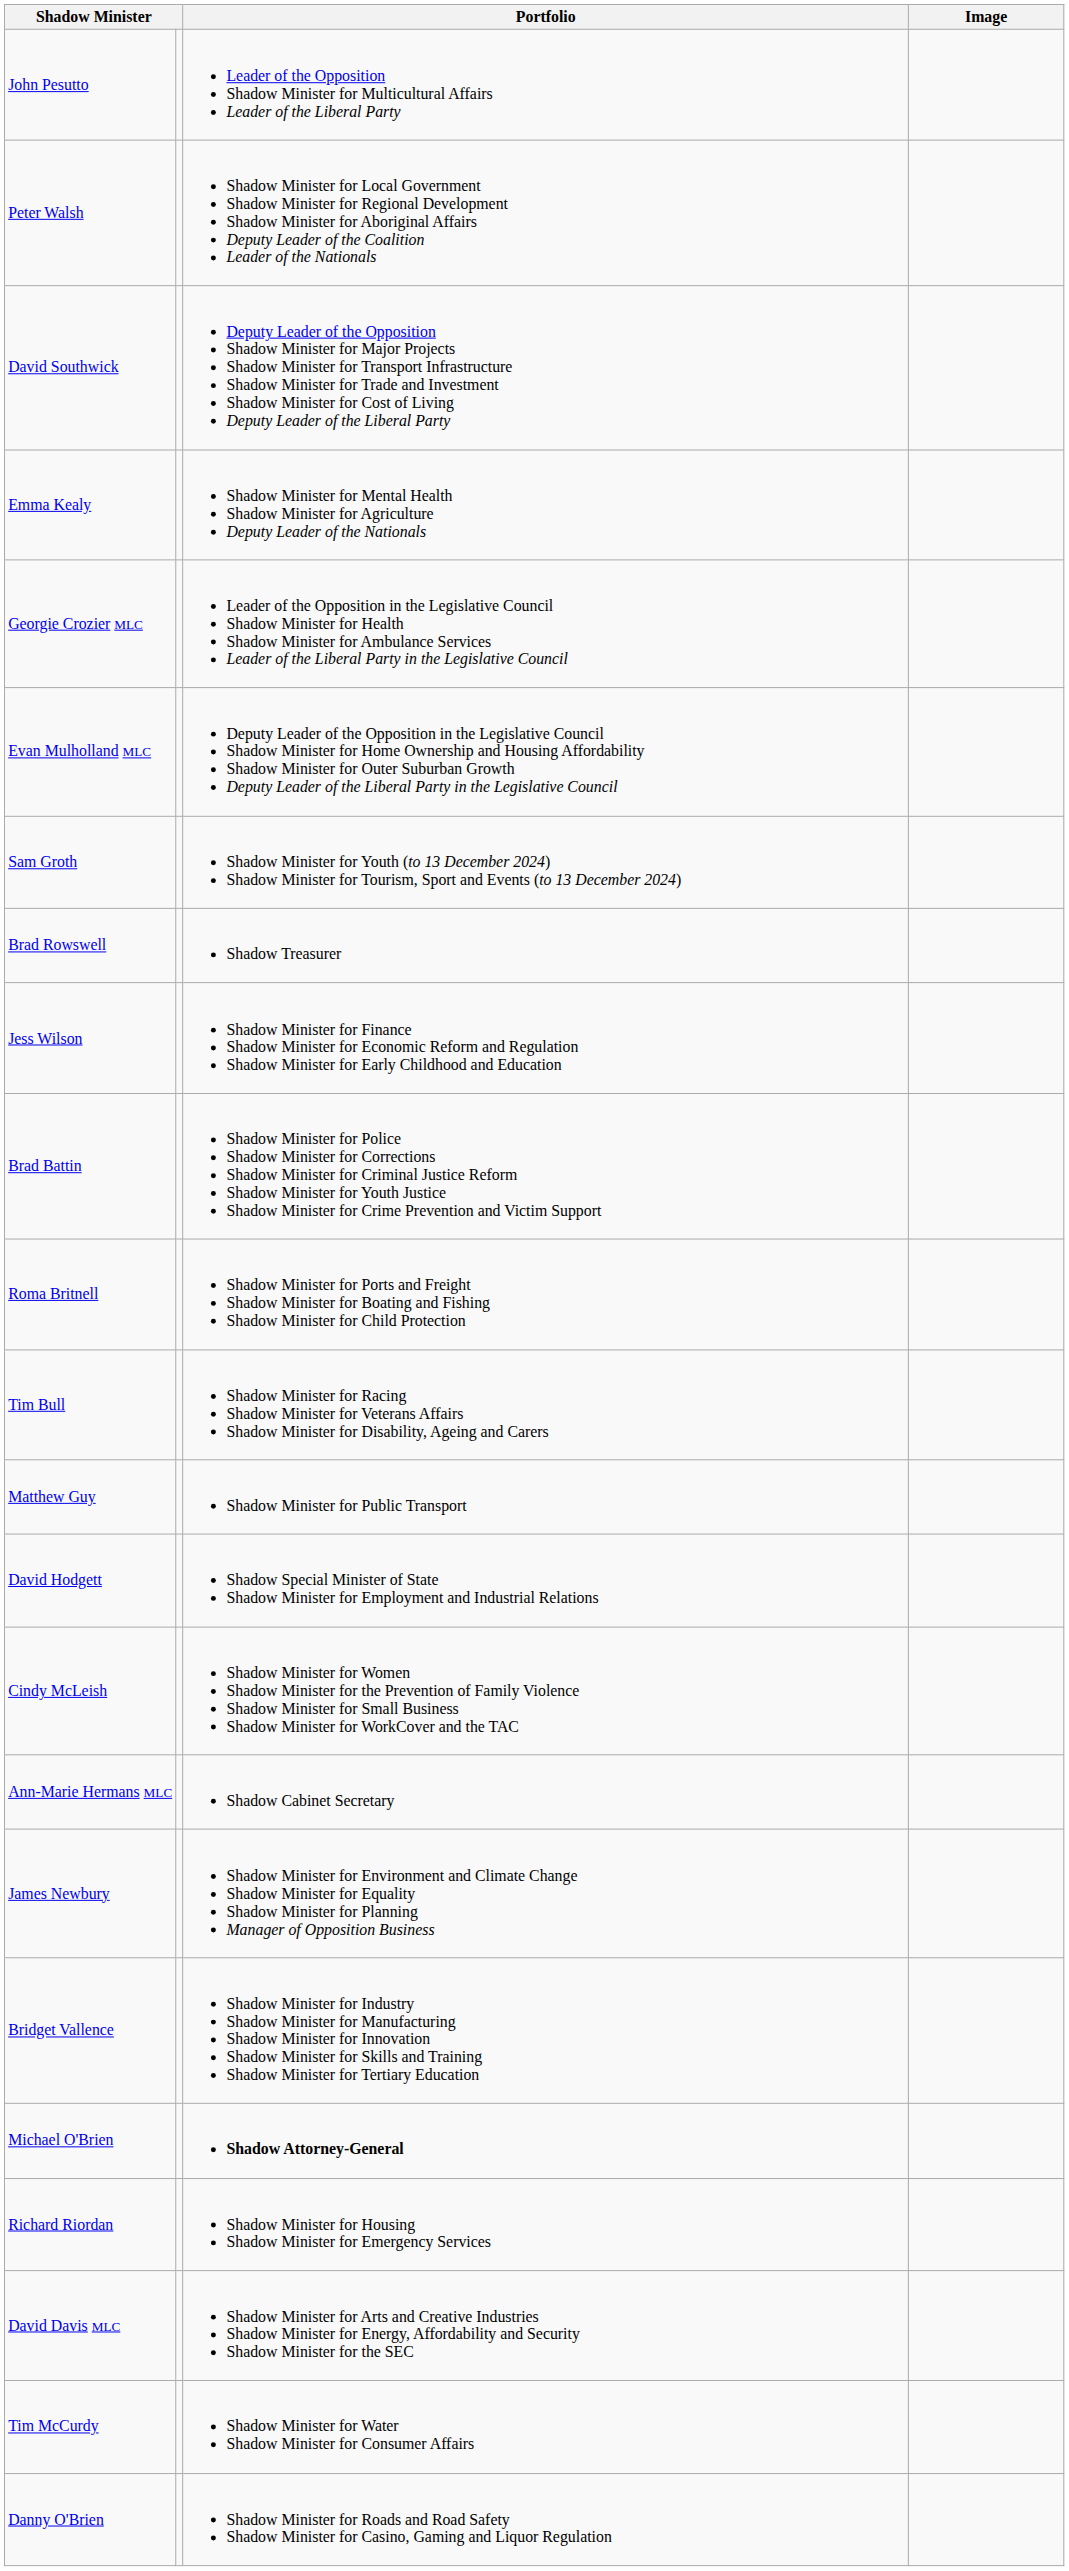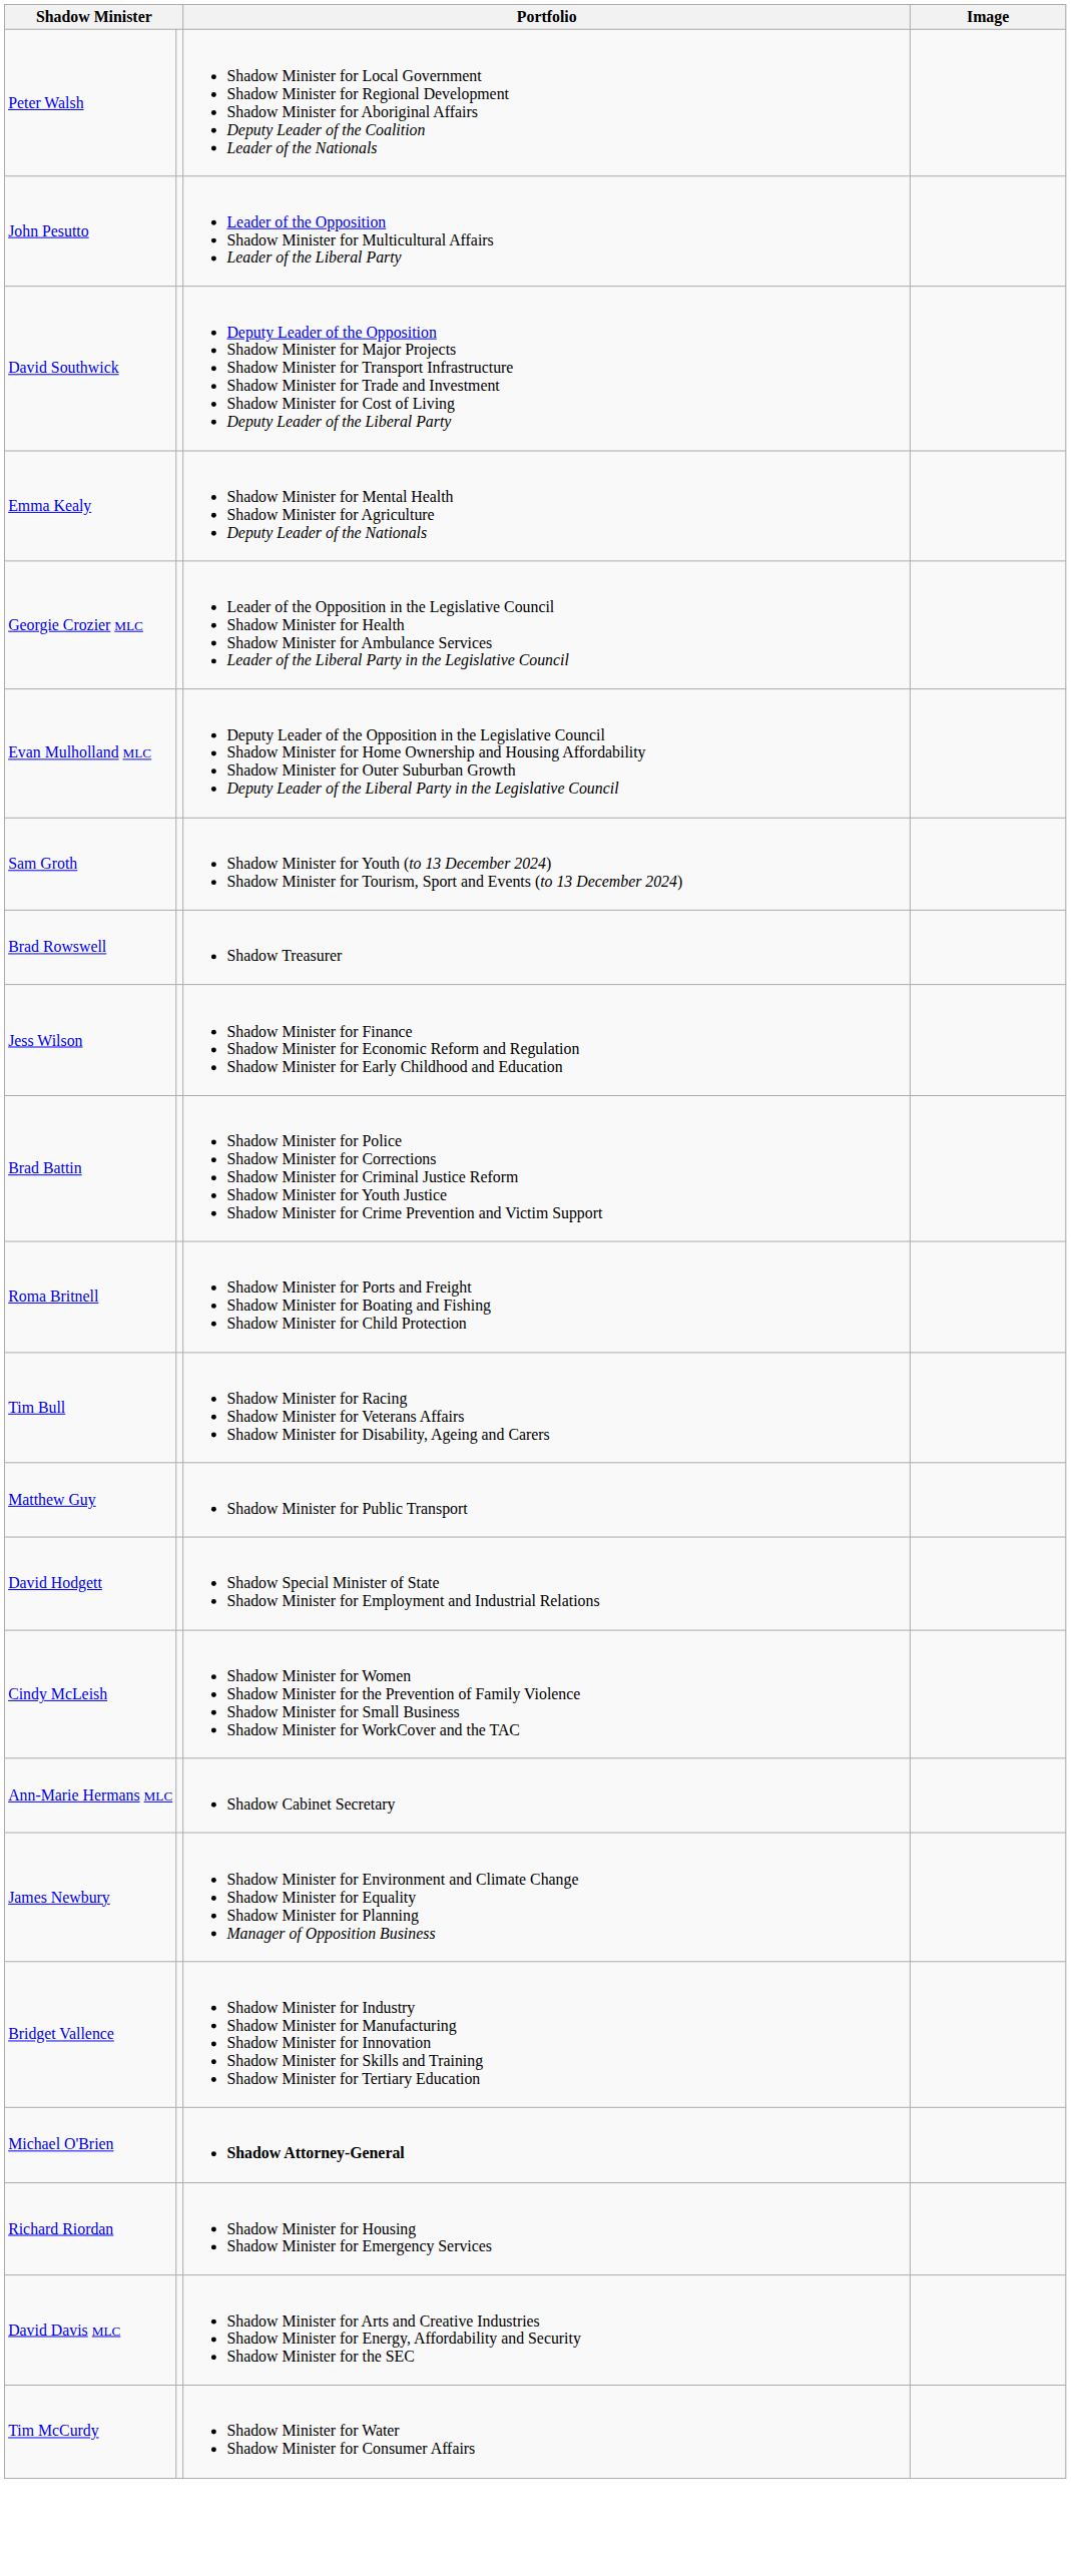rows swapped: John Pesutto <-> Peter Walsh
- row: Danny O'Brien | Shadow Minister for Roads and Road Safety Shadow Minister for Casino, Gaming and Liquor Regulation
